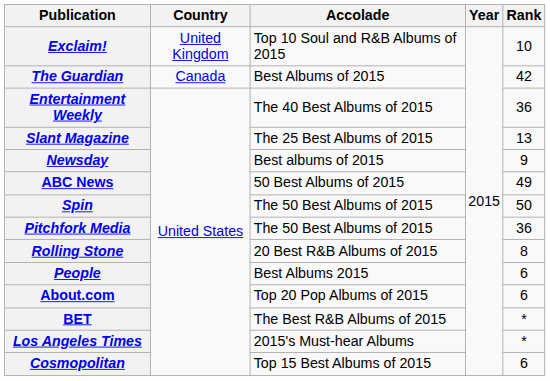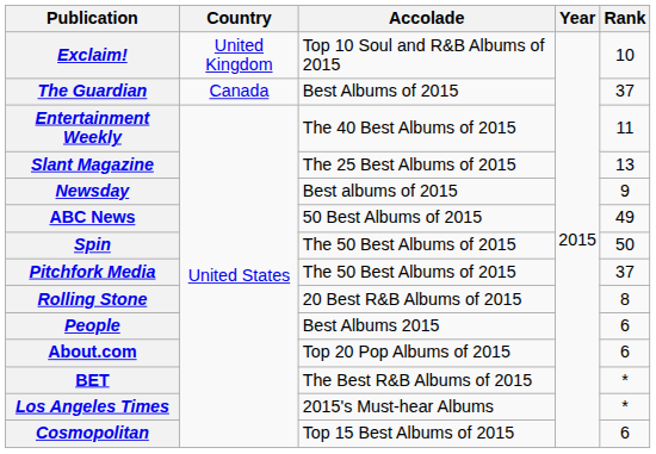The Guardian | Rank: 42 -> 37
Entertainment Weekly | Rank: 36 -> 11
Pitchfork Media | Rank: 36 -> 37
